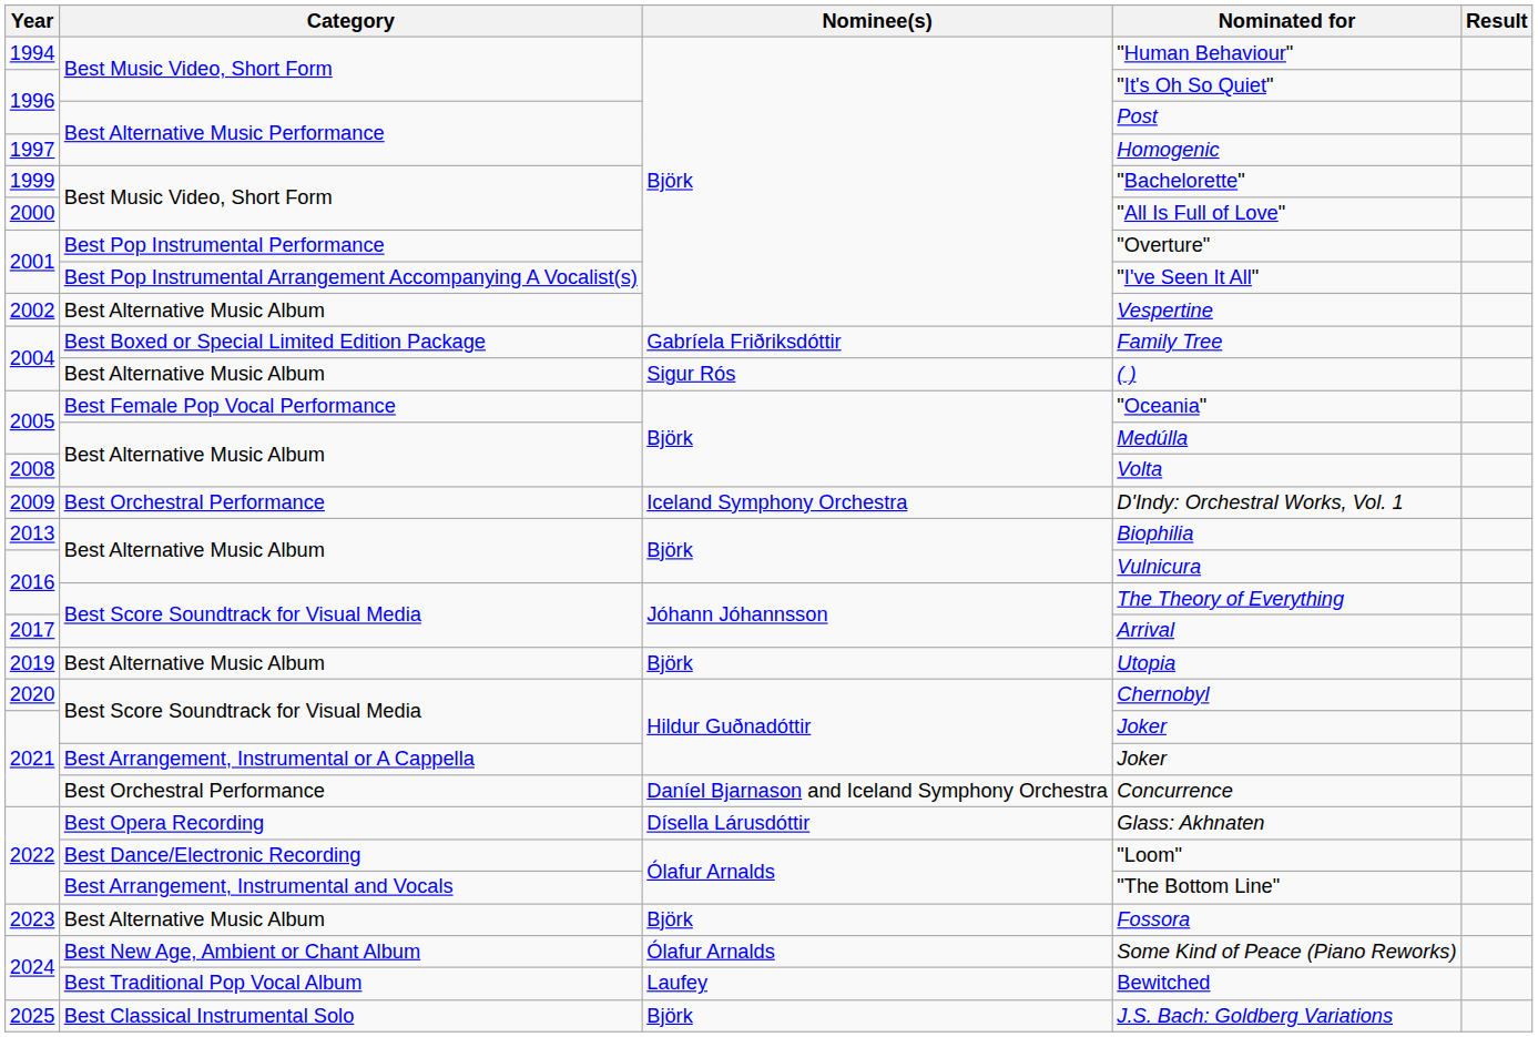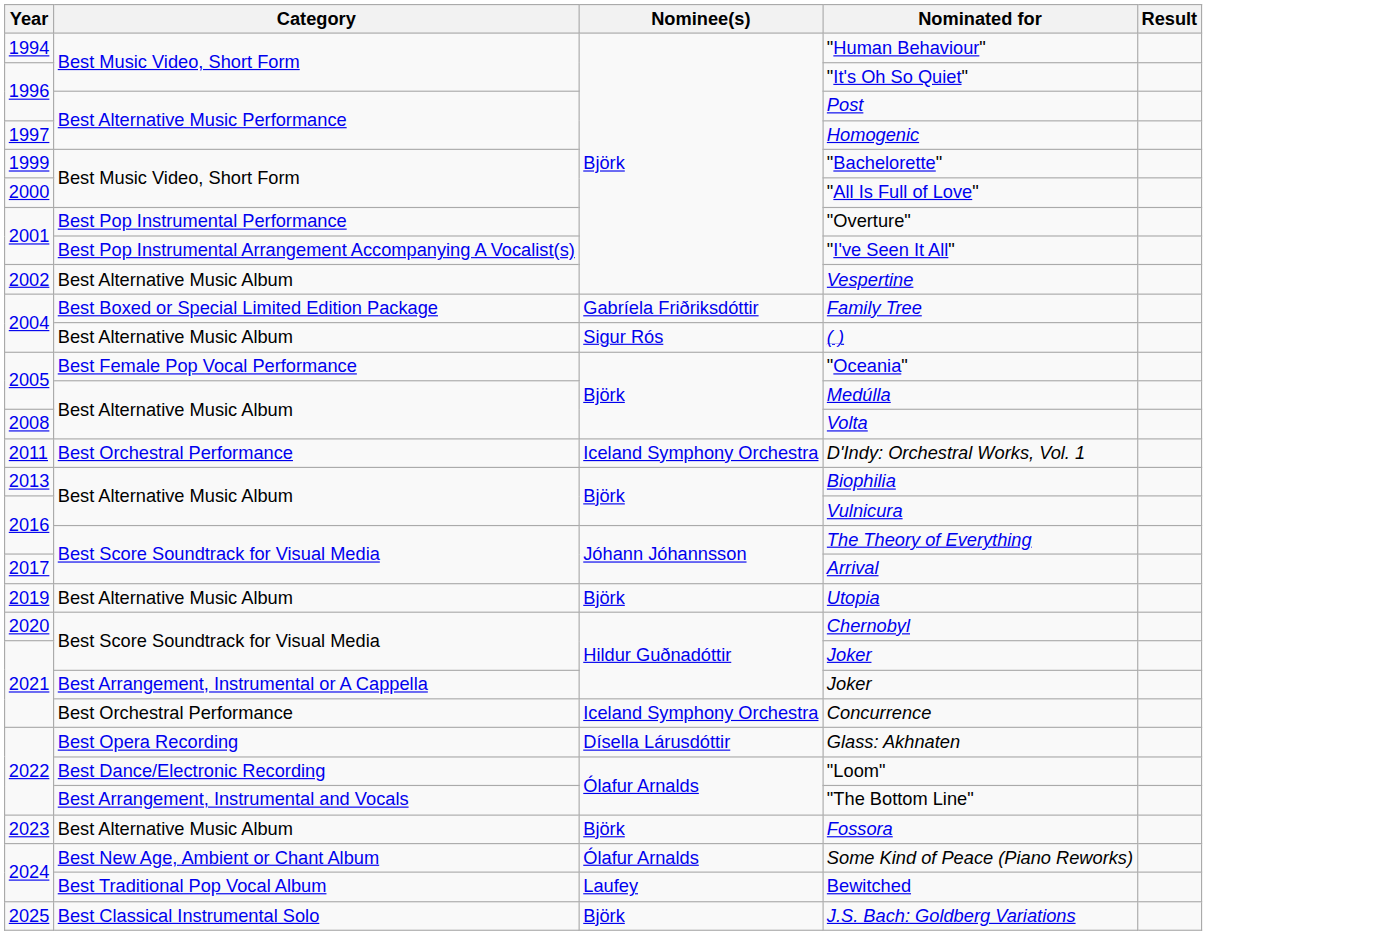D'Indy: Orchestral Works, Vol. 1 | Year: 2009 -> 2011
Concurrence | Nominee(s): Daníel Bjarnason and Iceland Symphony Orchestra -> Iceland Symphony Orchestra
